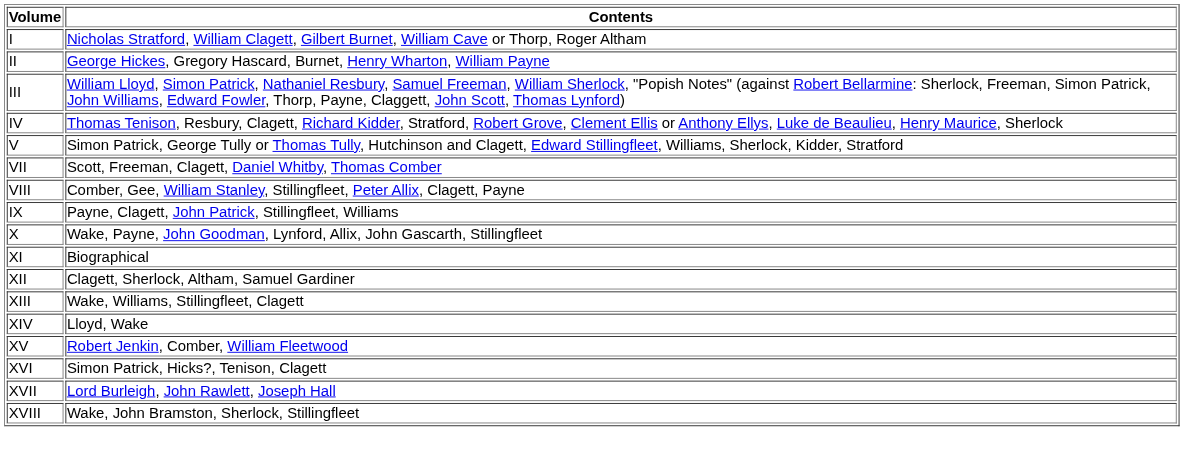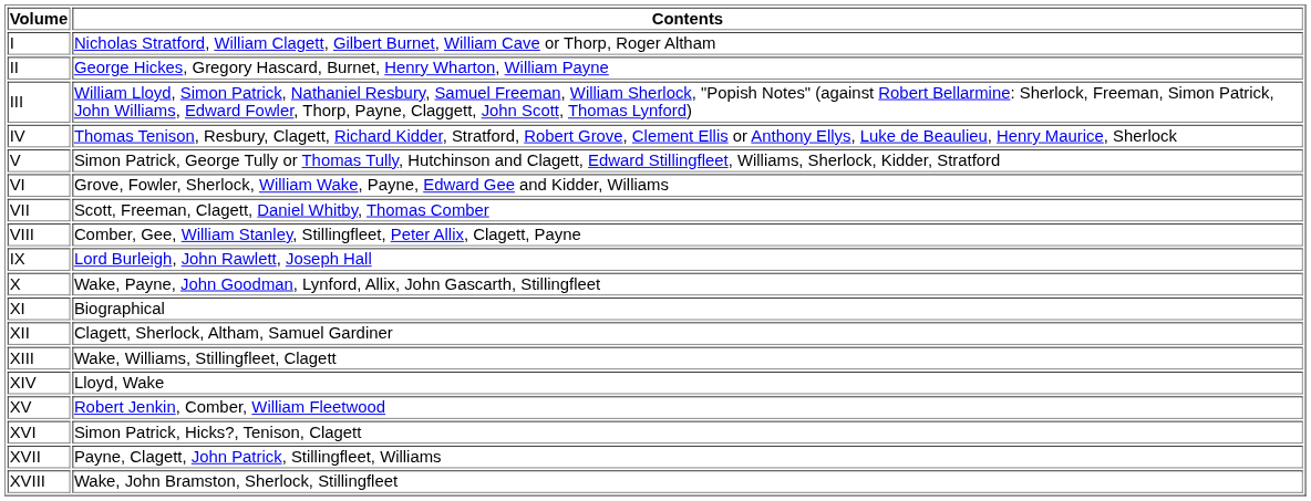+ row: VI | Grove, Fowler, Sherlock, William Wake, Payne, Edward Gee and Kidder, Williams
IX | Contents: Payne, Clagett, John Patrick, Stillingfleet, Williams -> Lord Burleigh, John Rawlett, Joseph Hall
XVII | Contents: Lord Burleigh, John Rawlett, Joseph Hall -> Payne, Clagett, John Patrick, Stillingfleet, Williams
